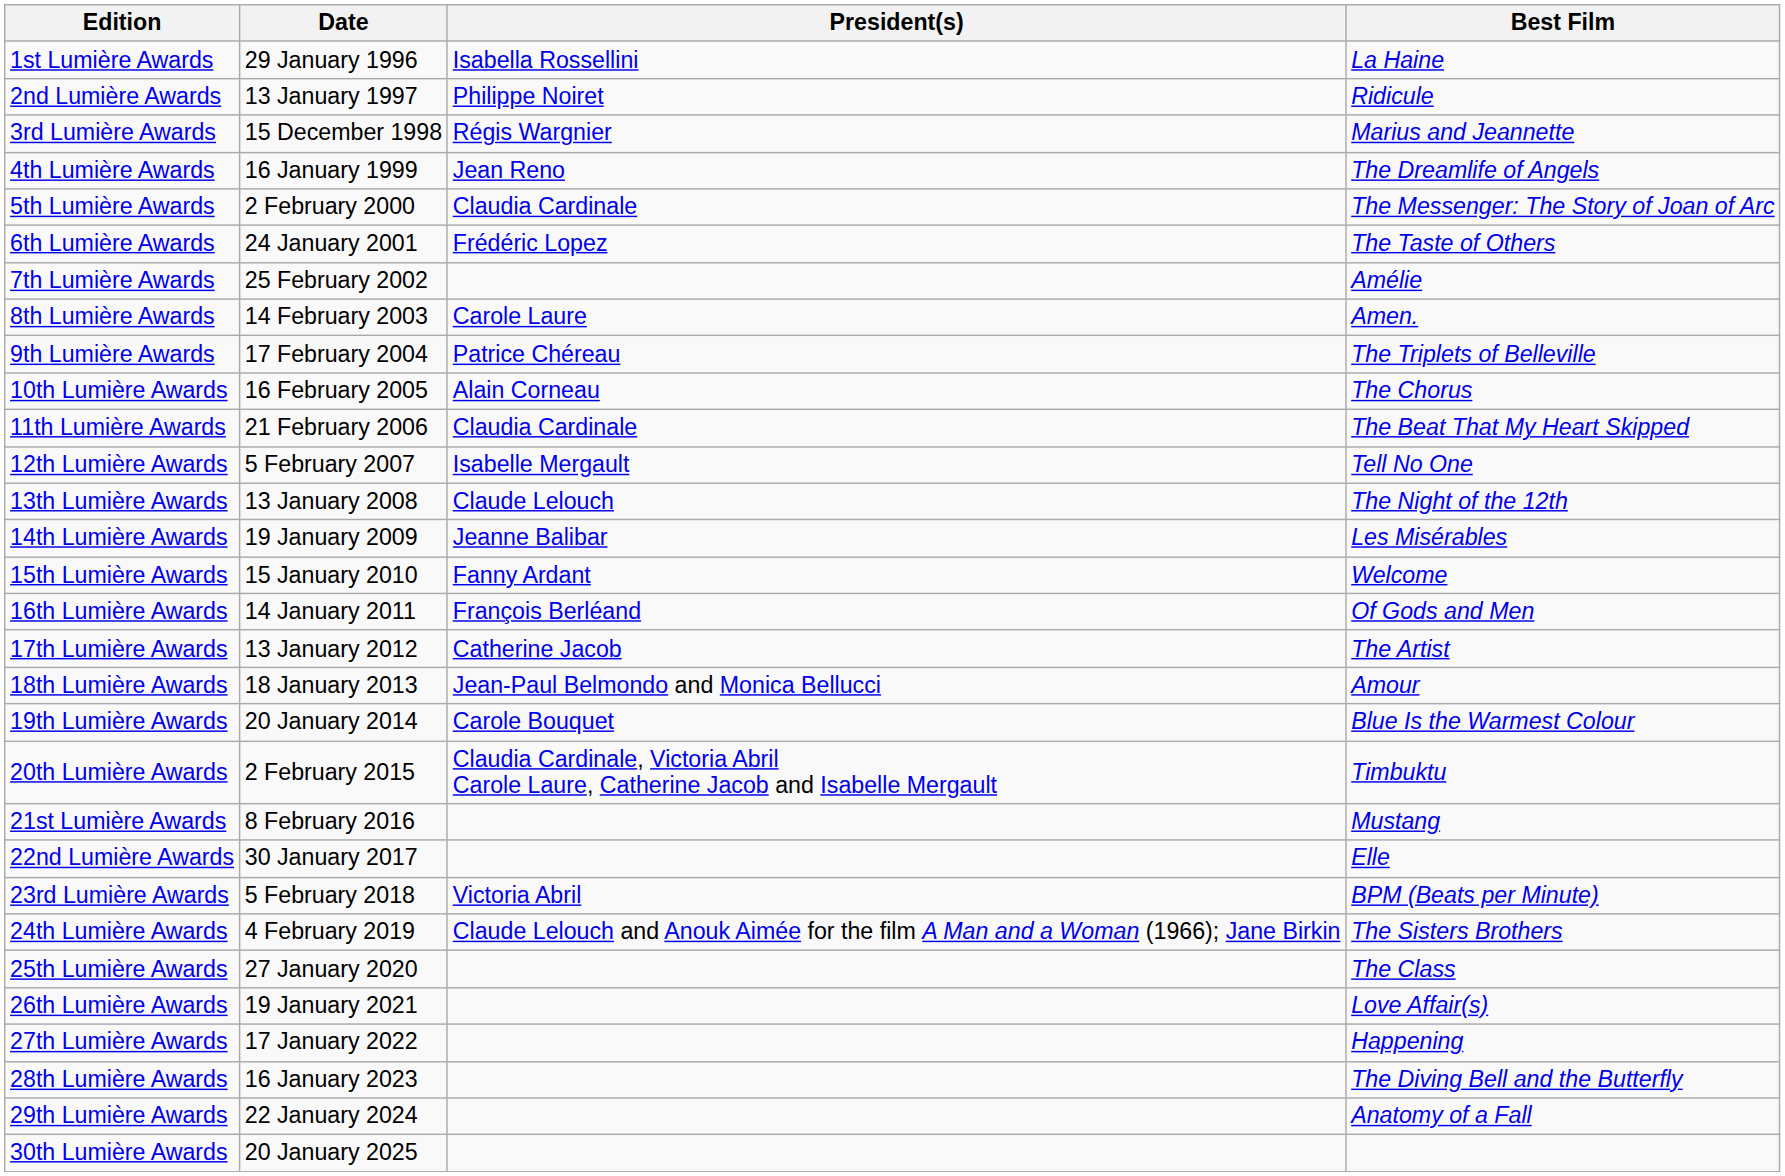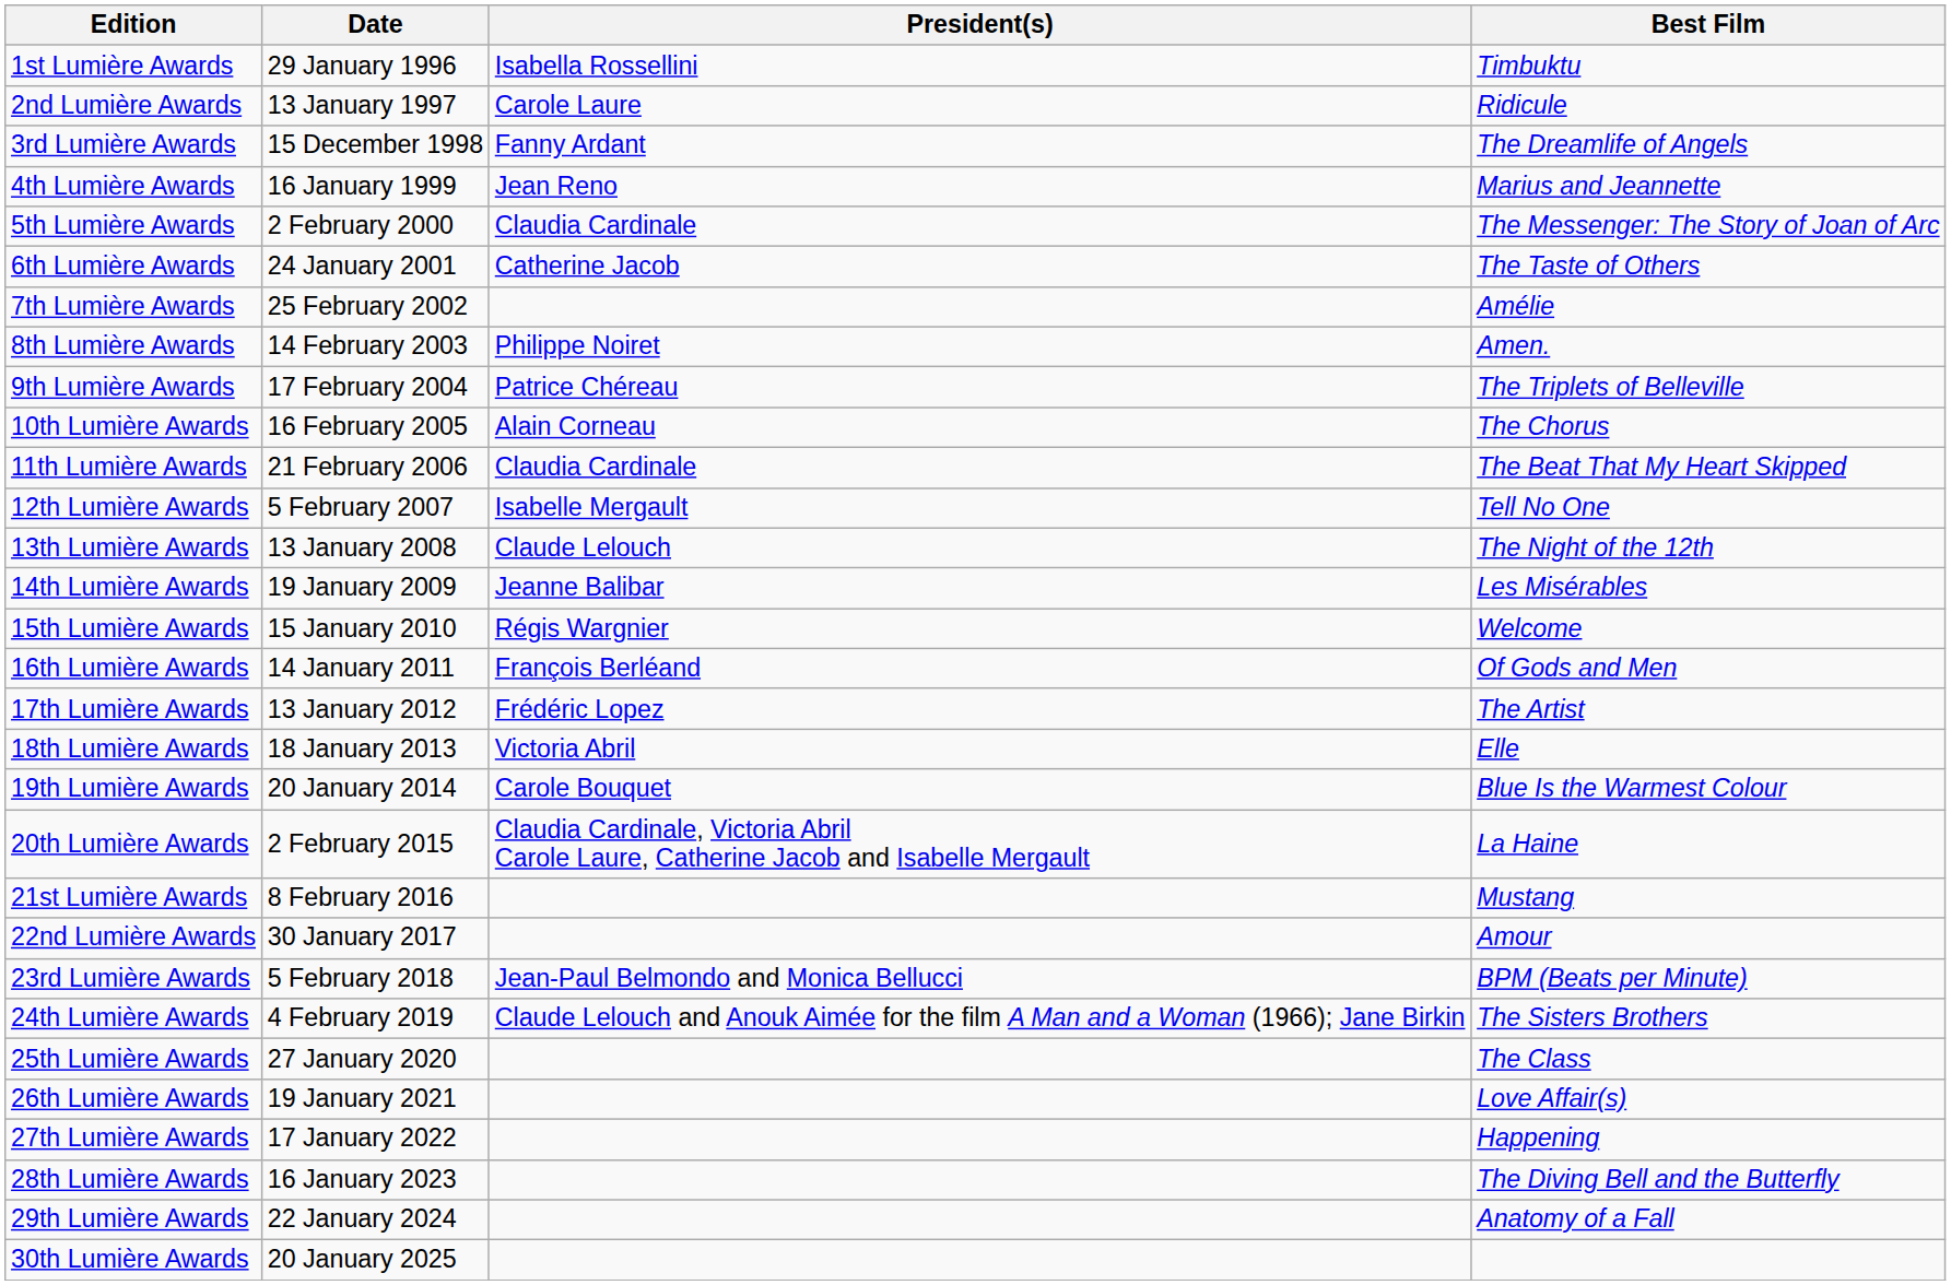1st Lumière Awards | Best Film: La Haine -> Timbuktu
2nd Lumière Awards | President(s): Philippe Noiret -> Carole Laure
3rd Lumière Awards | President(s): Régis Wargnier -> Fanny Ardant
3rd Lumière Awards | Best Film: Marius and Jeannette -> The Dreamlife of Angels
4th Lumière Awards | Best Film: The Dreamlife of Angels -> Marius and Jeannette
6th Lumière Awards | President(s): Frédéric Lopez -> Catherine Jacob
8th Lumière Awards | President(s): Carole Laure -> Philippe Noiret
15th Lumière Awards | President(s): Fanny Ardant -> Régis Wargnier
17th Lumière Awards | President(s): Catherine Jacob -> Frédéric Lopez
18th Lumière Awards | President(s): Jean-Paul Belmondo and Monica Bellucci -> Victoria Abril
18th Lumière Awards | Best Film: Amour -> Elle
20th Lumière Awards | Best Film: Timbuktu -> La Haine
22nd Lumière Awards | Best Film: Elle -> Amour
23rd Lumière Awards | President(s): Victoria Abril -> Jean-Paul Belmondo and Monica Bellucci
